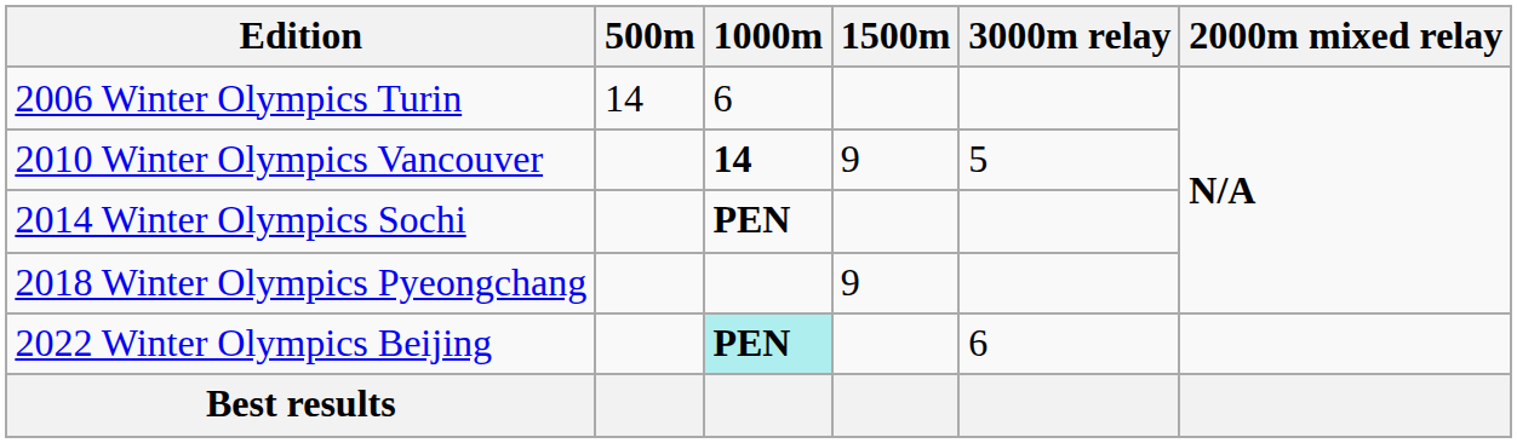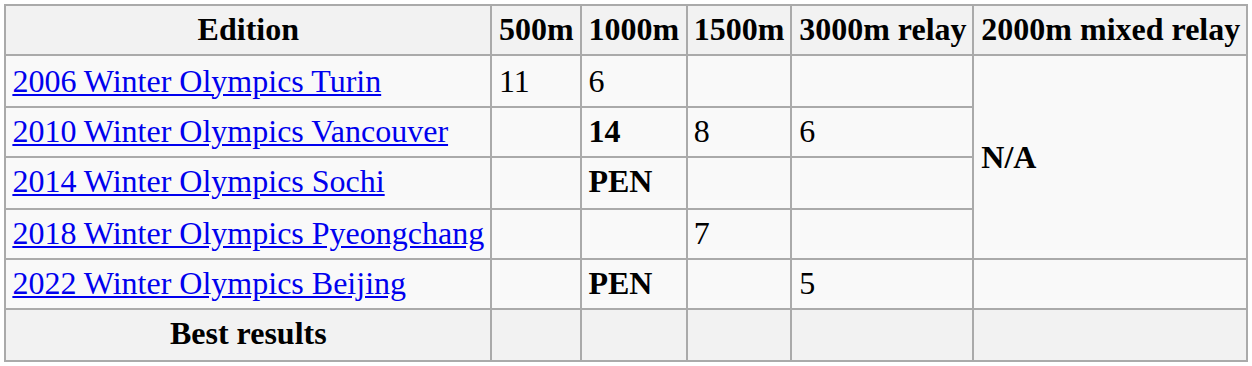2006 Winter Olympics Turin | 500m: 14 -> 11
2010 Winter Olympics Vancouver | 1500m: 9 -> 8
2010 Winter Olympics Vancouver | 3000m relay: 5 -> 6
2018 Winter Olympics Pyeongchang | 1500m: 9 -> 7
2022 Winter Olympics Beijing | 1000m: paleturquoise background -> no background
2022 Winter Olympics Beijing | 3000m relay: 6 -> 5
